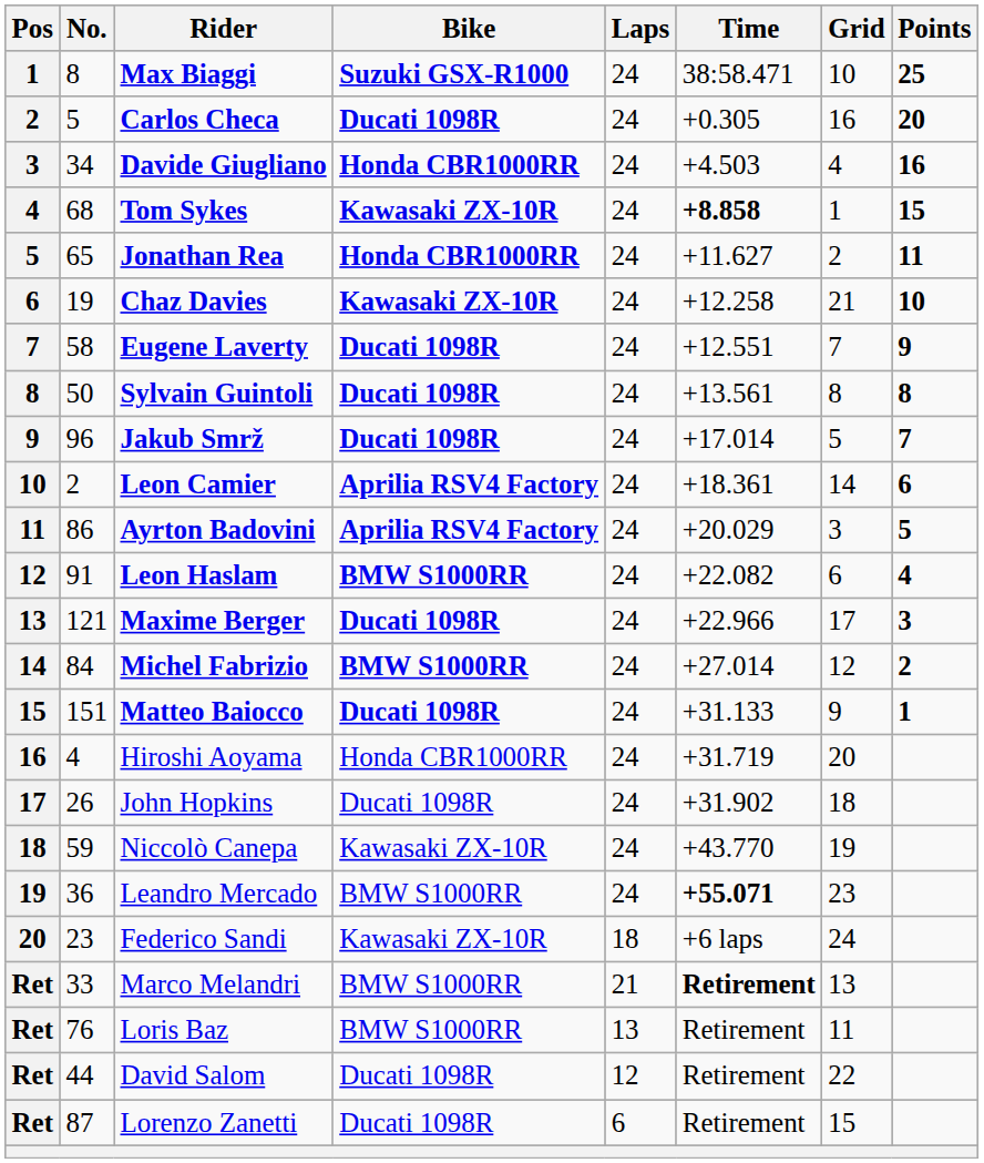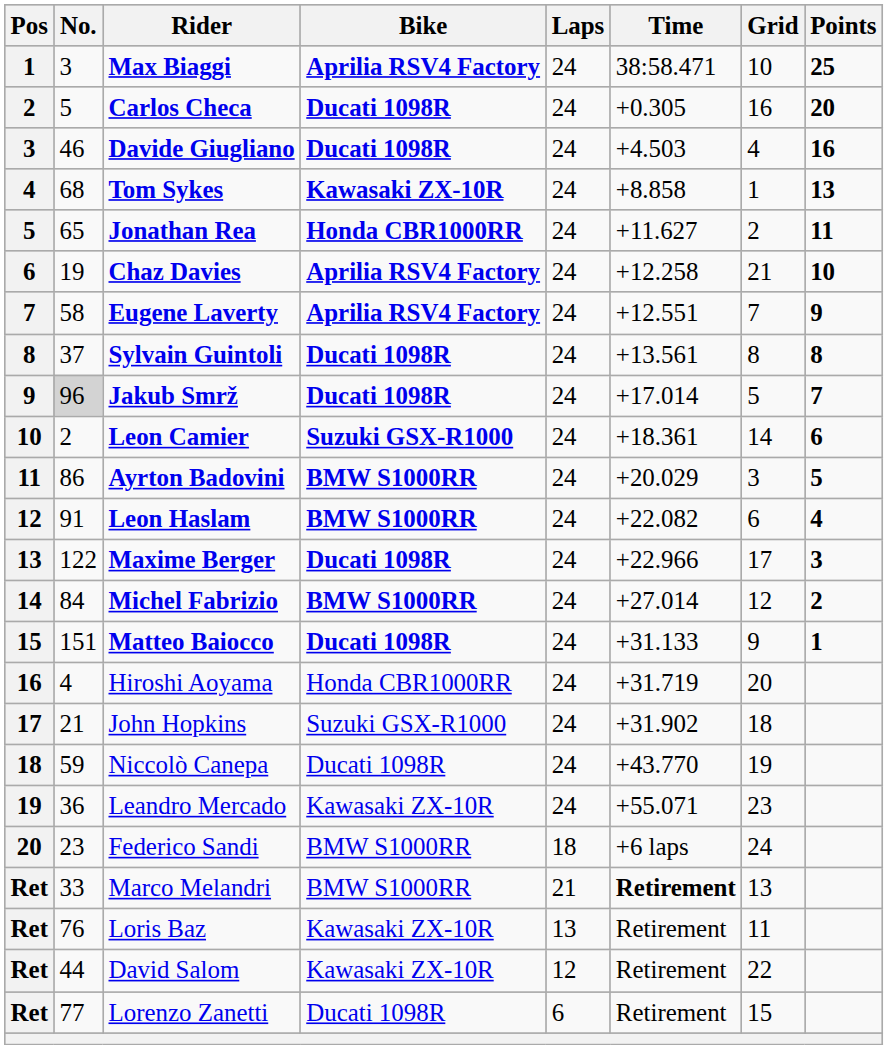Max Biaggi | No.: 8 -> 3
Max Biaggi | Bike: Suzuki GSX-R1000 -> Aprilia RSV4 Factory
Davide Giugliano | No.: 34 -> 46
Davide Giugliano | Bike: Honda CBR1000RR -> Ducati 1098R
Tom Sykes | Time: bold -> normal
Tom Sykes | Points: 15 -> 13
Chaz Davies | Bike: Kawasaki ZX-10R -> Aprilia RSV4 Factory
Eugene Laverty | Bike: Ducati 1098R -> Aprilia RSV4 Factory
Sylvain Guintoli | No.: 50 -> 37
Jakub Smrž | No.: no background -> lightgrey background
Leon Camier | Bike: Aprilia RSV4 Factory -> Suzuki GSX-R1000
Ayrton Badovini | Bike: Aprilia RSV4 Factory -> BMW S1000RR
Maxime Berger | No.: 121 -> 122
John Hopkins | No.: 26 -> 21
John Hopkins | Bike: Ducati 1098R -> Suzuki GSX-R1000
Niccolò Canepa | Bike: Kawasaki ZX-10R -> Ducati 1098R
Leandro Mercado | Bike: BMW S1000RR -> Kawasaki ZX-10R
Leandro Mercado | Time: bold -> normal
Federico Sandi | Bike: Kawasaki ZX-10R -> BMW S1000RR
Loris Baz | Bike: BMW S1000RR -> Kawasaki ZX-10R
David Salom | Bike: Ducati 1098R -> Kawasaki ZX-10R
Lorenzo Zanetti | No.: 87 -> 77
